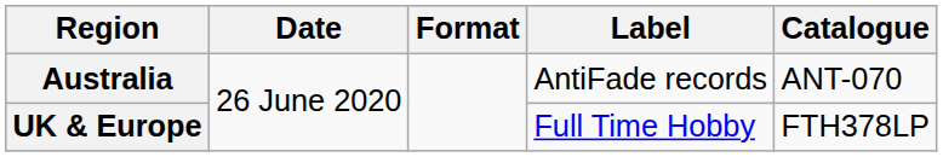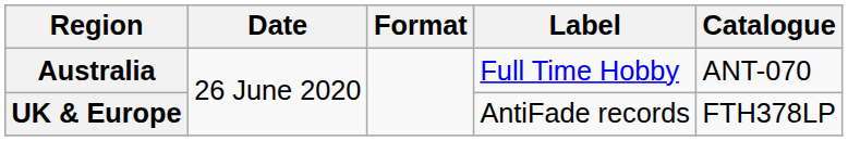Australia | Label: AntiFade records -> Full Time Hobby
UK & Europe | Label: Full Time Hobby -> AntiFade records
